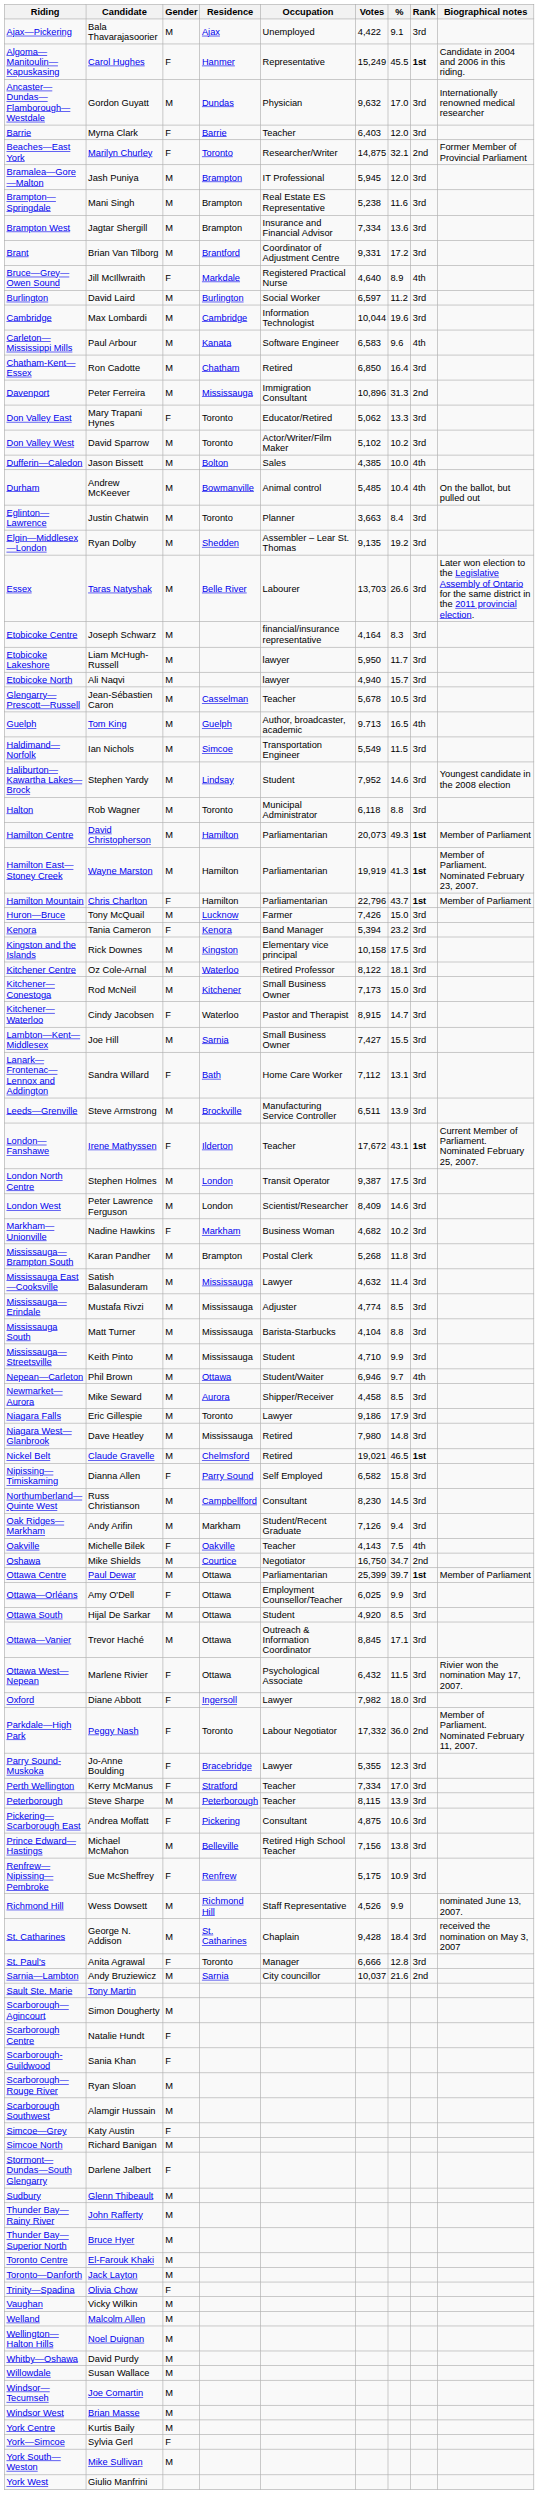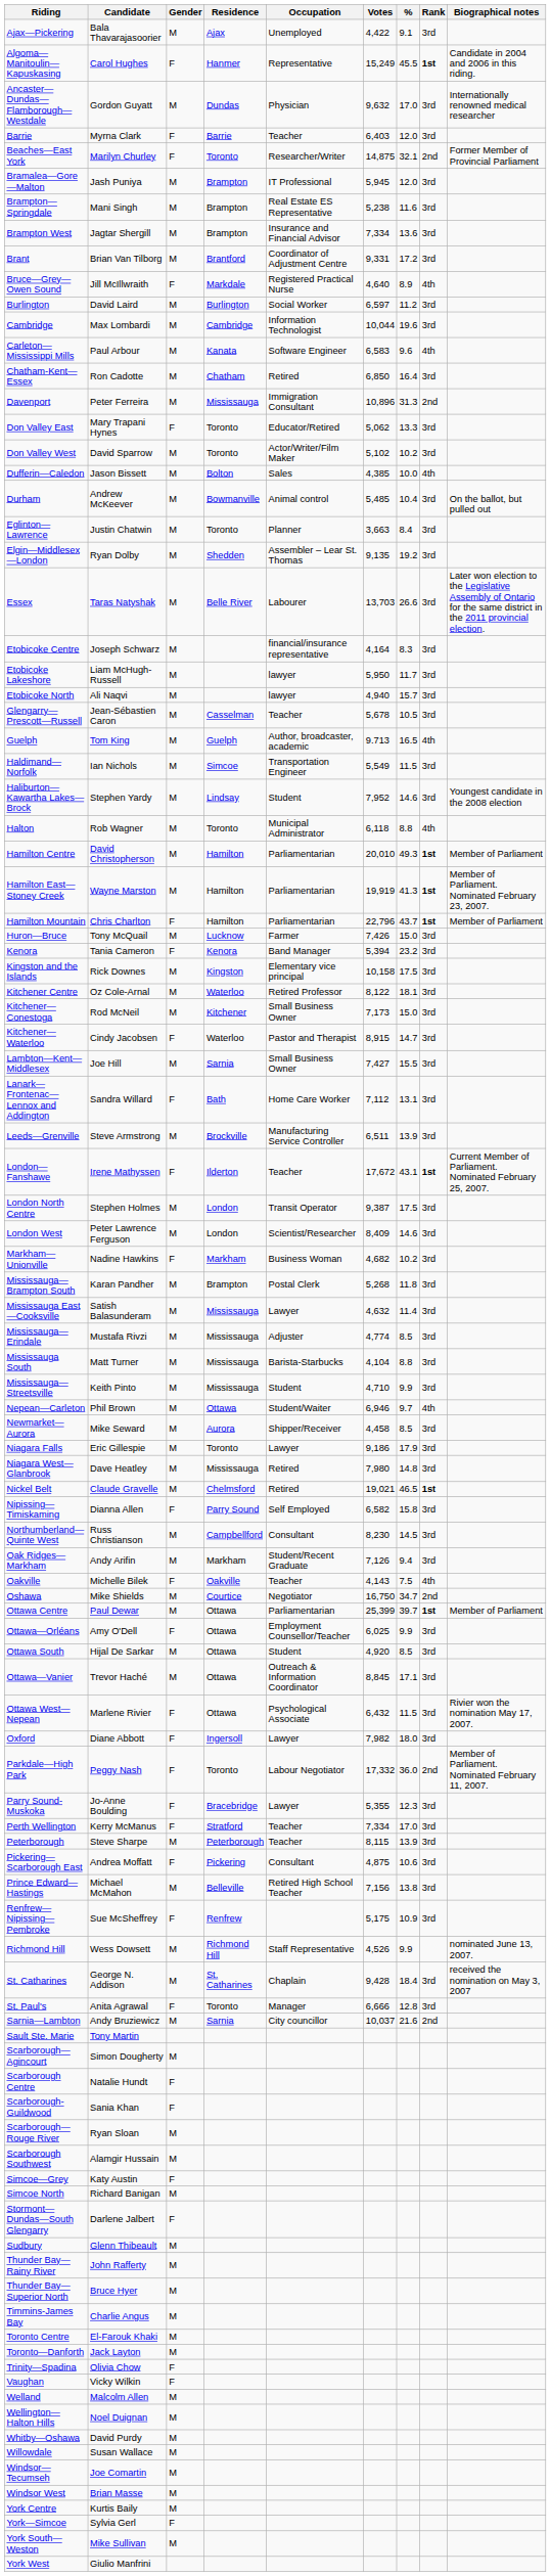Durham | Rank: 4th -> 3rd
Halton | Rank: 3rd -> 4th
Hamilton Centre | Votes: 20,073 -> 20,010
+ row: Timmins-James Bay | Charlie Angus | M
Vaughan | Gender: M -> F
